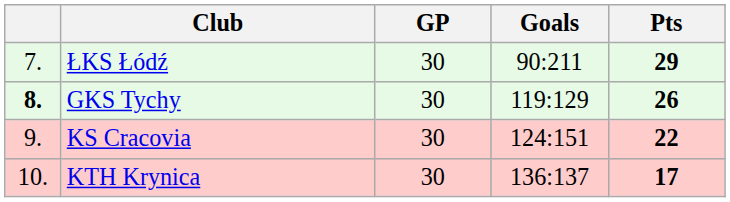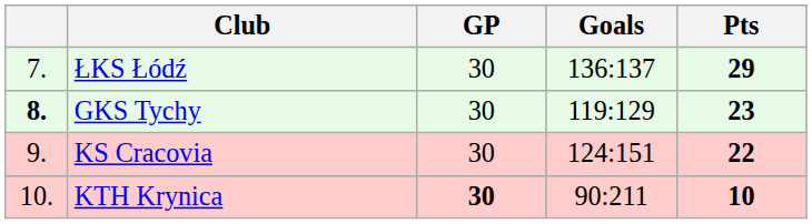ŁKS Łódź | Goals: 90:211 -> 136:137
GKS Tychy | Pts: 26 -> 23
KTH Krynica | GP: normal -> bold
KTH Krynica | Goals: 136:137 -> 90:211
KTH Krynica | Pts: 17 -> 10
